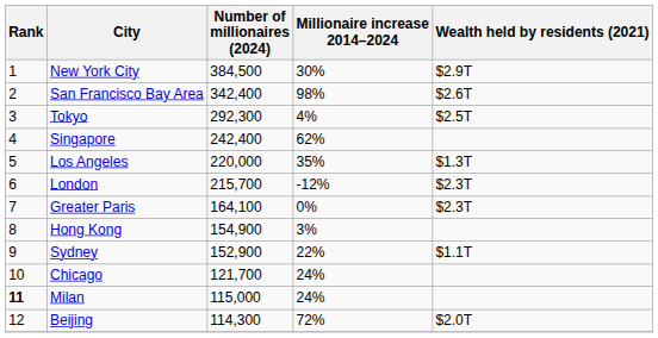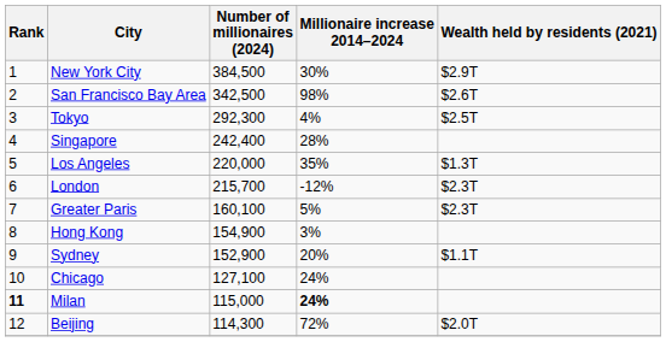San Francisco Bay Area | Number of millionaires (2024): 342,400 -> 342,500
Singapore | Millionaire increase 2014–2024: 62% -> 28%
Greater Paris | Number of millionaires (2024): 164,100 -> 160,100
Greater Paris | Millionaire increase 2014–2024: 0% -> 5%
Sydney | Millionaire increase 2014–2024: 22% -> 20%
Chicago | Number of millionaires (2024): 121,700 -> 127,100
Milan | Millionaire increase 2014–2024: normal -> bold
